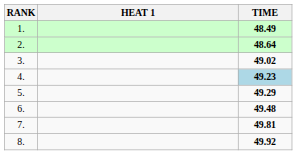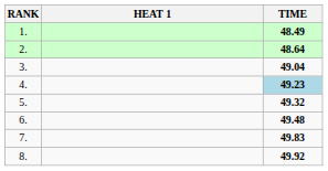3. | TIME: 49.02 -> 49.04
5. | TIME: 49.29 -> 49.32
7. | TIME: 49.81 -> 49.83
